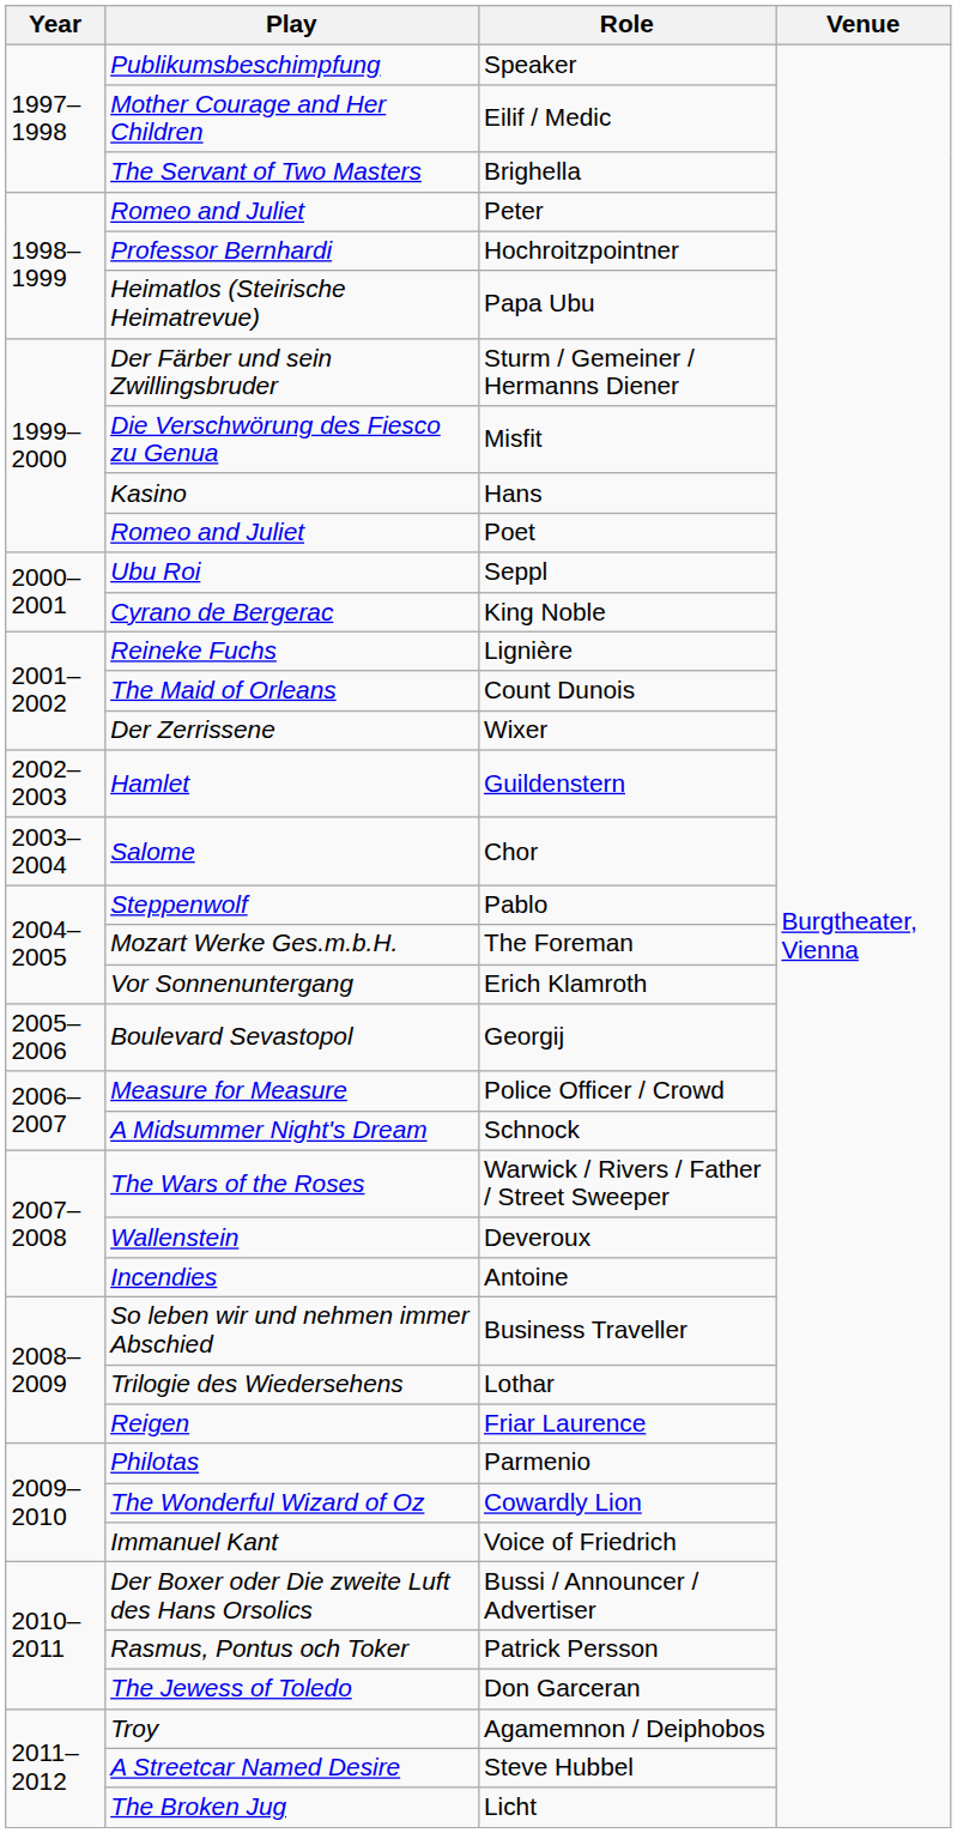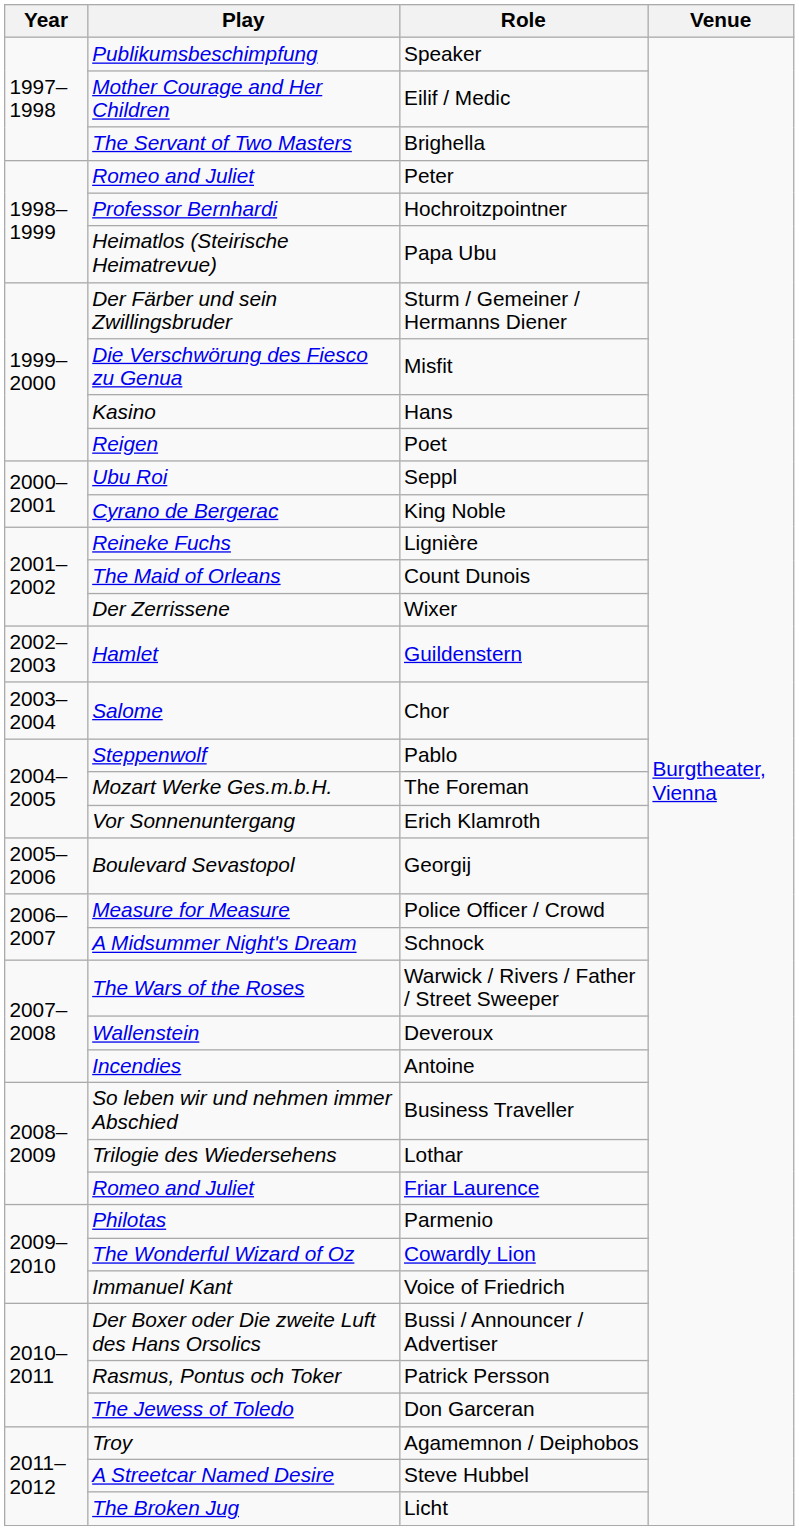Poet | Play: Romeo and Juliet -> Reigen
Friar Laurence | Play: Reigen -> Romeo and Juliet
